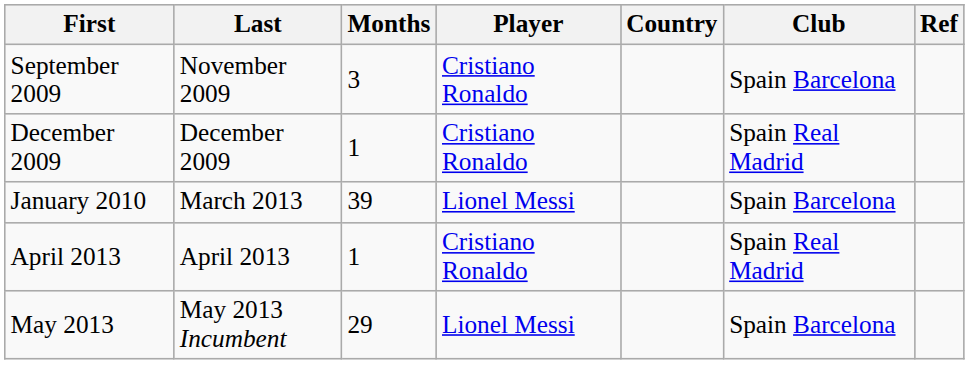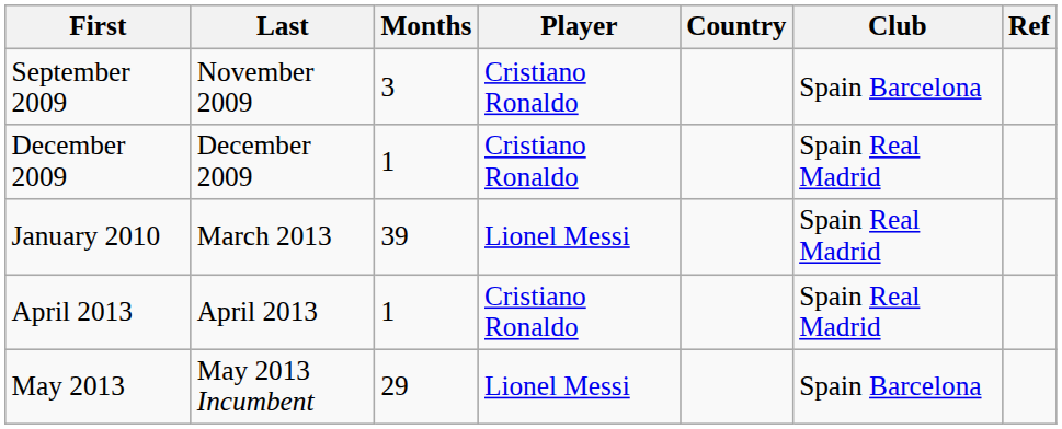January 2010 | Club: Spain Barcelona -> Spain Real Madrid
